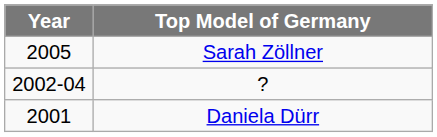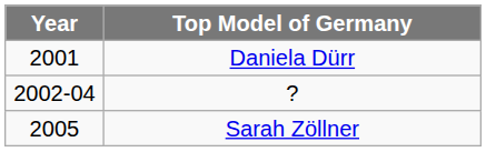rows swapped: Daniela Dürr <-> Sarah Zöllner
